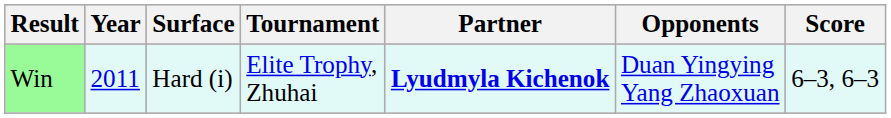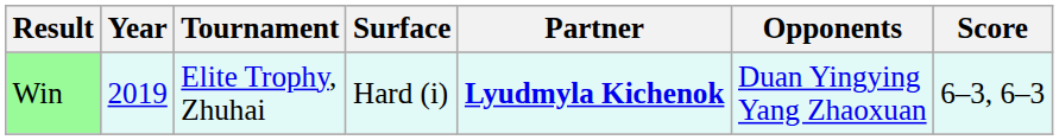columns swapped: Tournament <-> Surface
Win | Year: 2011 -> 2019
